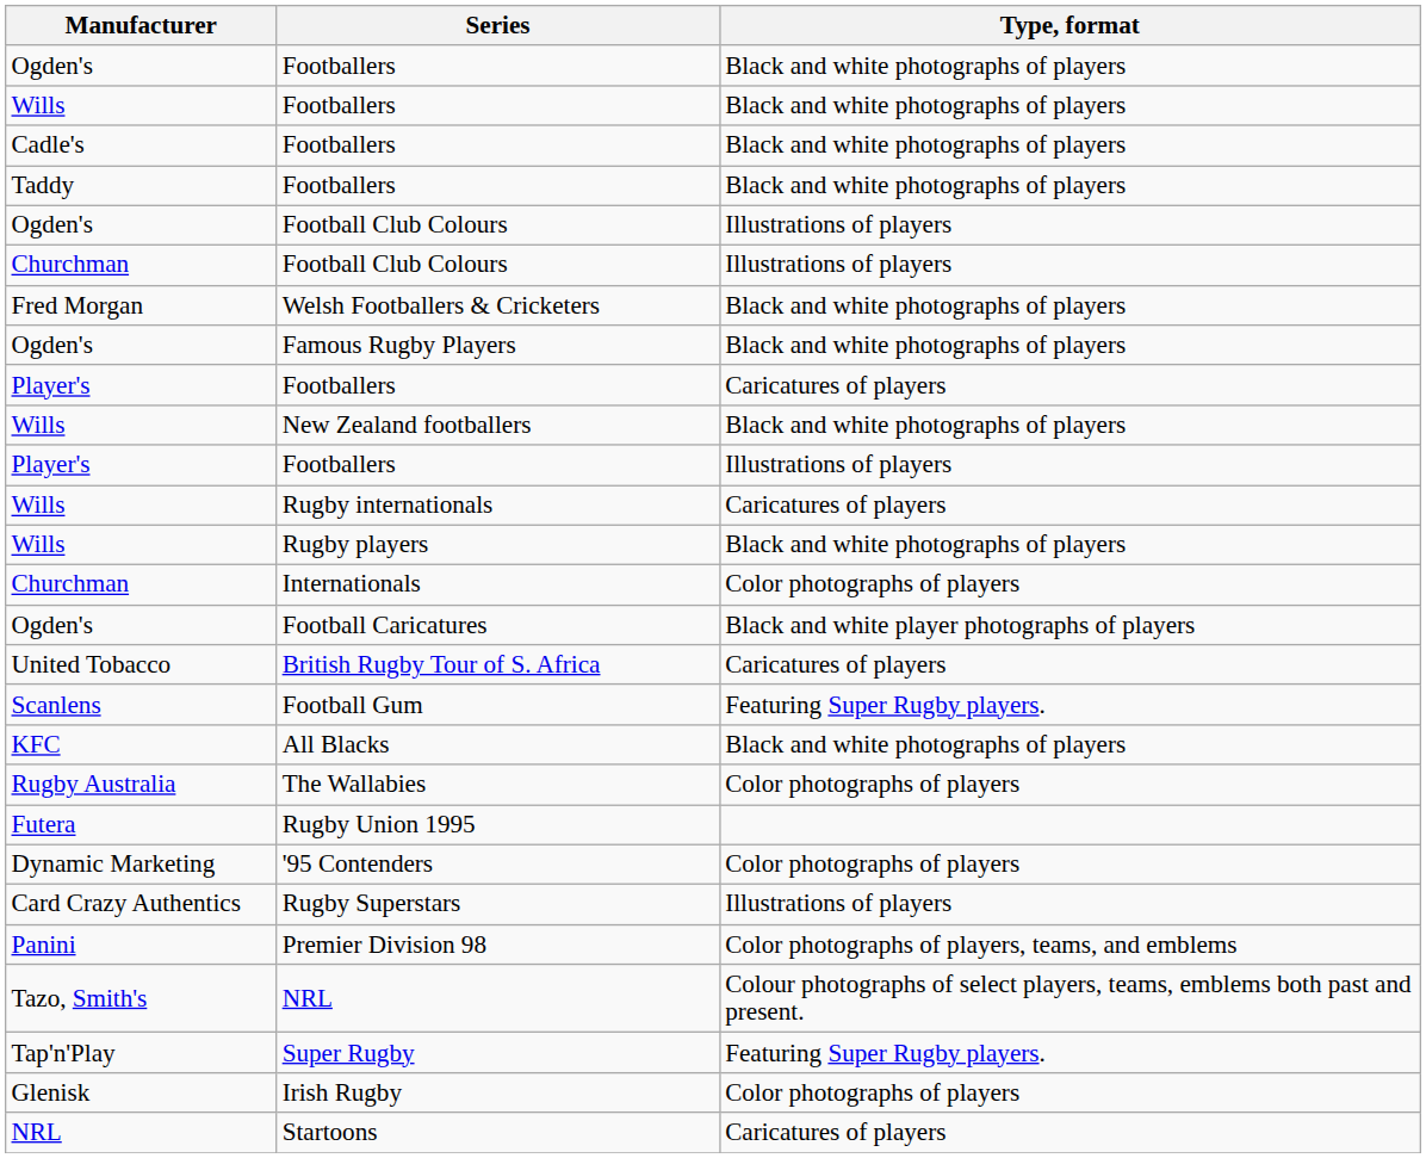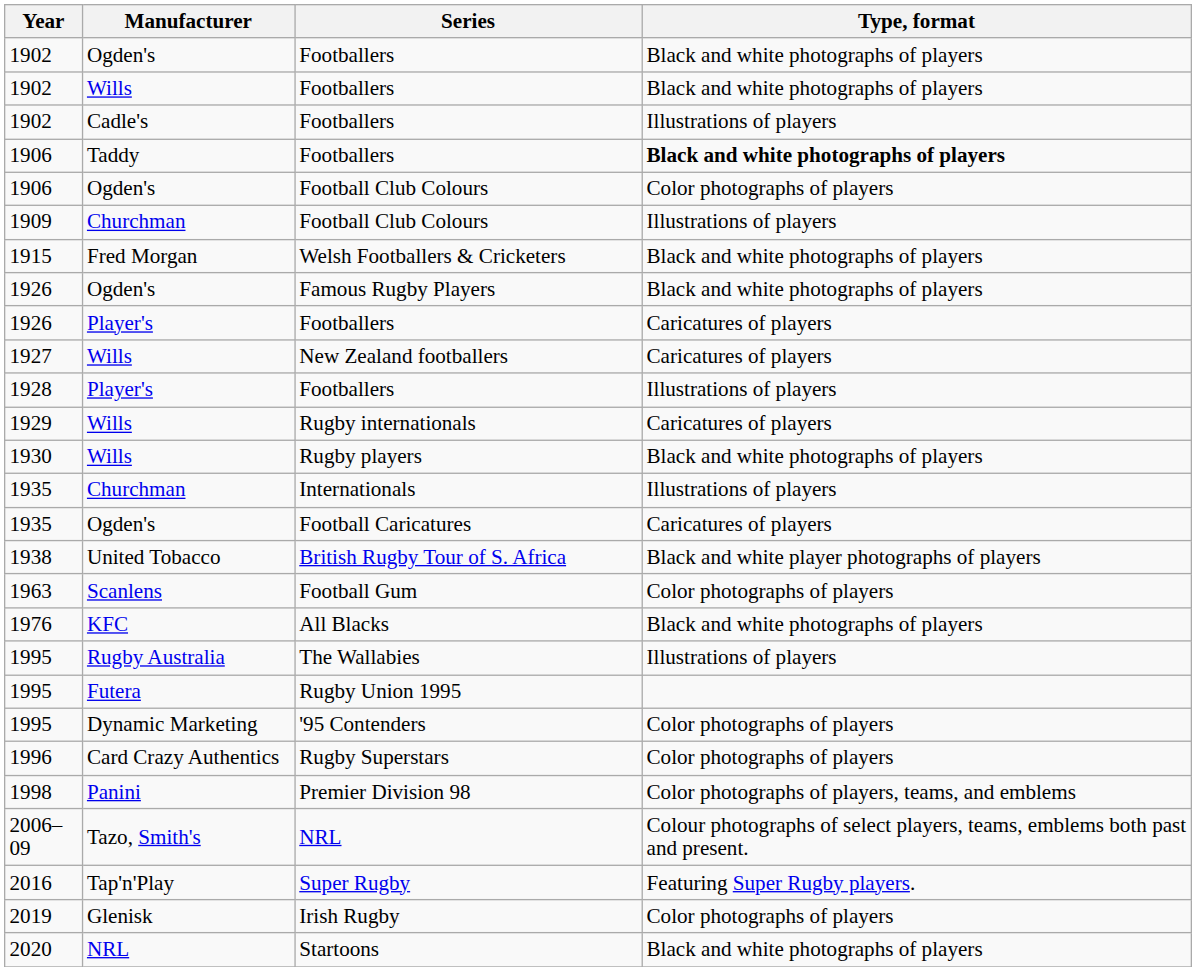+ column: Year | 1902 | 1902 | 1902 | 1906 | 1906 | 1909 | 1915 | 1926 | 1926 | 1927 | 1928 | 1929 | 1930 | 1935 | 1935 | 1938 | 1963 | 1976 | 1995 | 1995 | 1995 | 1996 | 1998 | 2006–09 | 2016 | 2019 | 2020
Cadle's / Footballers | Type, format: Black and white photographs of players -> Illustrations of players
Taddy / Footballers | Type, format: normal -> bold
Ogden's / Football Club Colours | Type, format: Illustrations of players -> Color photographs of players
New Zealand footballers | Type, format: Black and white photographs of players -> Caricatures of players
Internationals | Type, format: Color photographs of players -> Illustrations of players
Football Caricatures | Type, format: Black and white player photographs of players -> Caricatures of players
British Rugby Tour of S. Africa | Type, format: Caricatures of players -> Black and white player photographs of players
Football Gum | Type, format: Featuring Super Rugby players. -> Color photographs of players
The Wallabies | Type, format: Color photographs of players -> Illustrations of players
Rugby Superstars | Type, format: Illustrations of players -> Color photographs of players
Startoons | Type, format: Caricatures of players -> Black and white photographs of players
